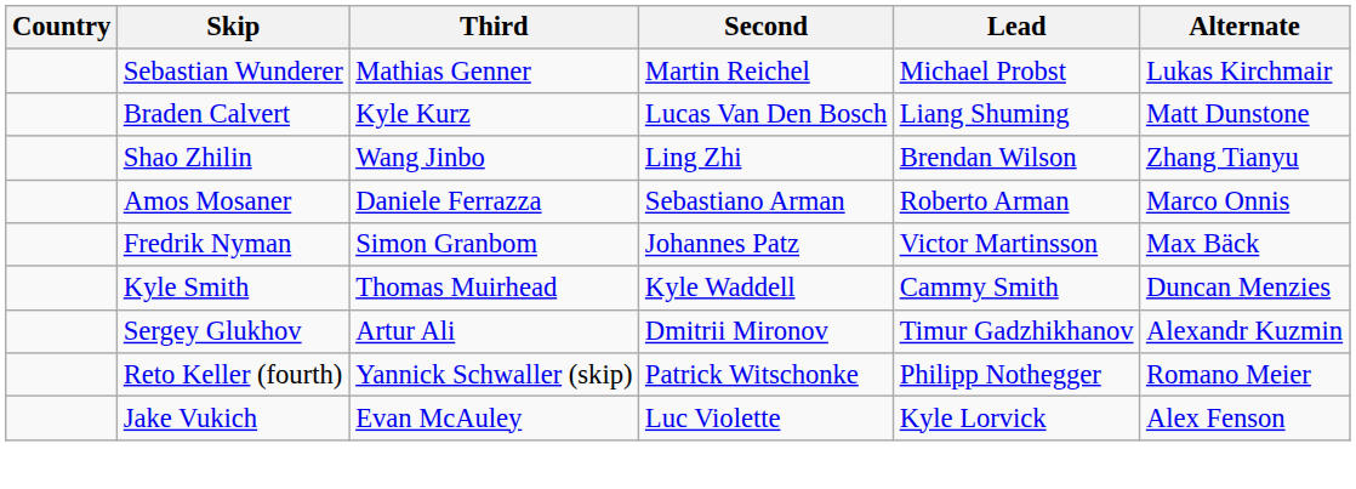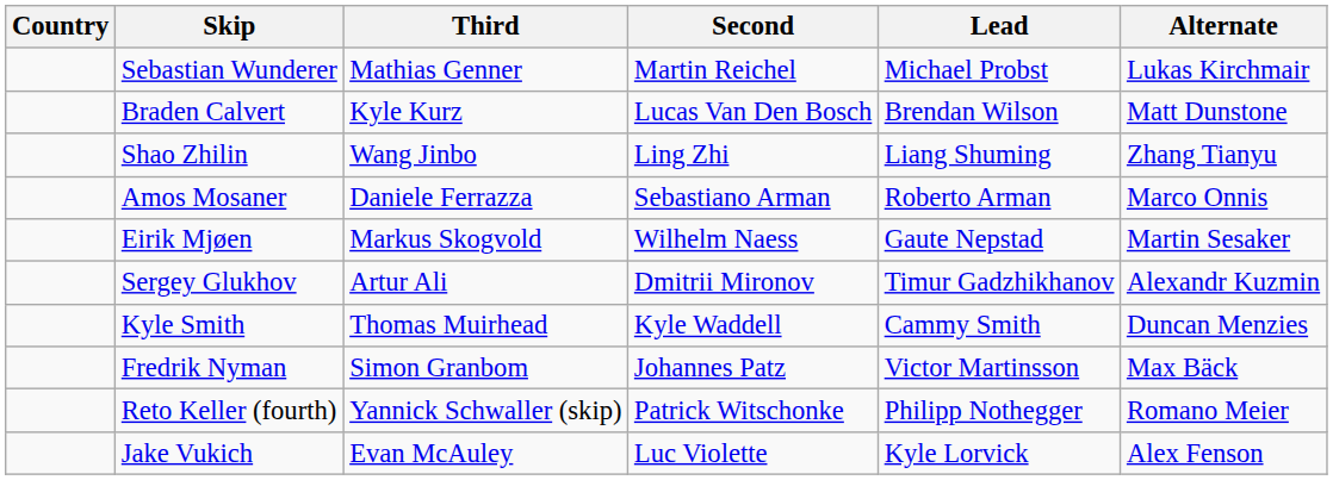Braden Calvert | Lead: Liang Shuming -> Brendan Wilson
Shao Zhilin | Lead: Brendan Wilson -> Liang Shuming
+ row: Eirik Mjøen | Markus Skogvold | Wilhelm Naess | Gaute Nepstad | Martin Sesaker
rows swapped: Sergey Glukhov <-> Fredrik Nyman
